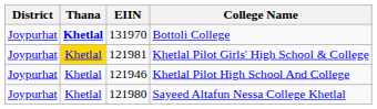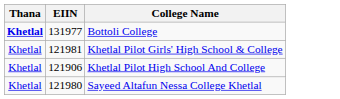- column: District | Joypurhat | Joypurhat | Joypurhat | Joypurhat
Bottoli College | EIIN: 131970 -> 131977
Khetlal Pilot Girls' High School & College | Thana: gold background -> no background
Khetlal Pilot High School And College | EIIN: 121946 -> 121906
